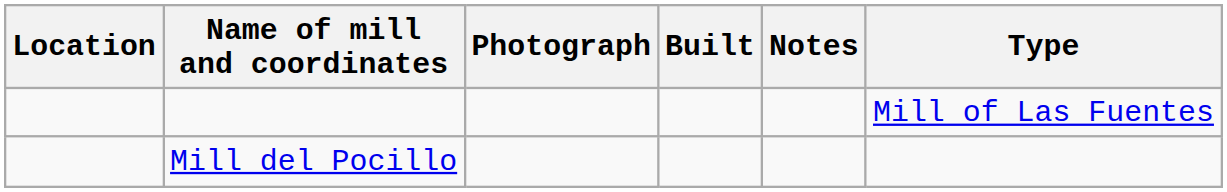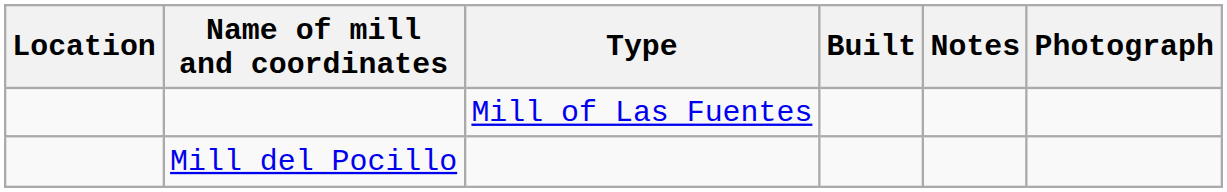columns swapped: Type <-> Photograph
